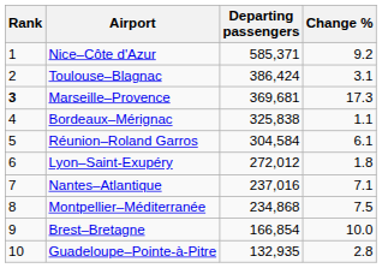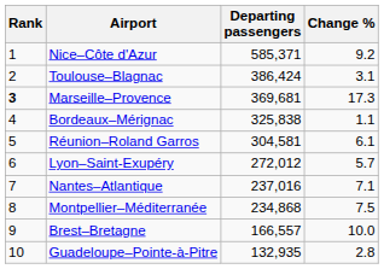Réunion–Roland Garros | Departing passengers: 304,584 -> 304,581
Lyon–Saint-Exupéry | Change %: 1.8 -> 5.7
Brest–Bretagne | Departing passengers: 166,854 -> 166,557
